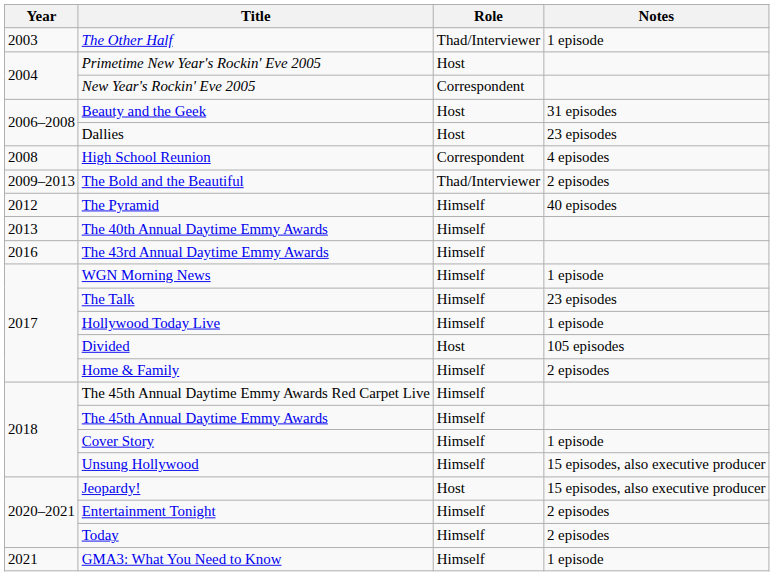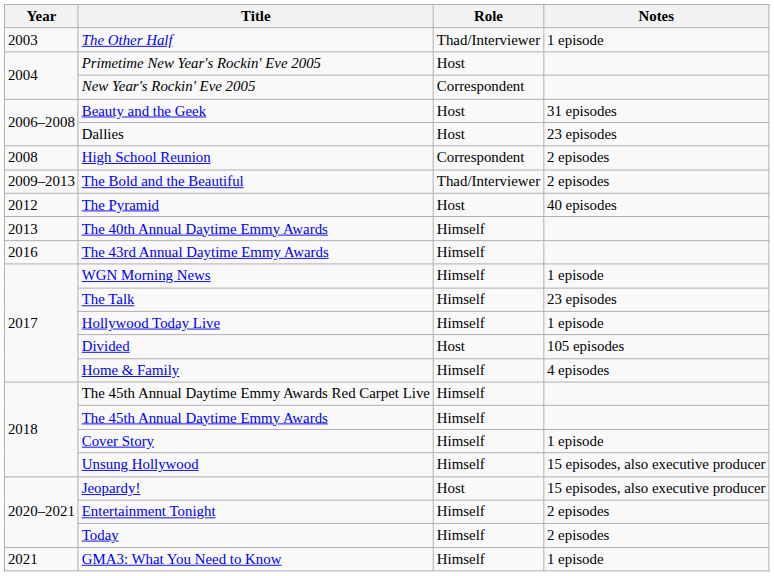High School Reunion | Notes: 4 episodes -> 2 episodes
The Pyramid | Role: Himself -> Host
Home & Family | Notes: 2 episodes -> 4 episodes
